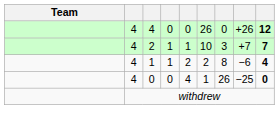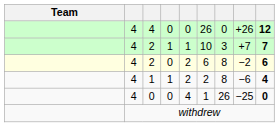+ row: 4 | 2 | 0 | 2 | 6 | 8 | −2 | 6
